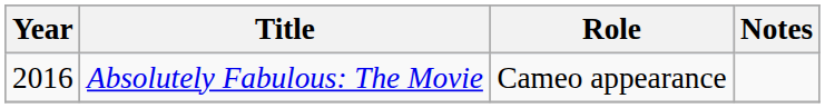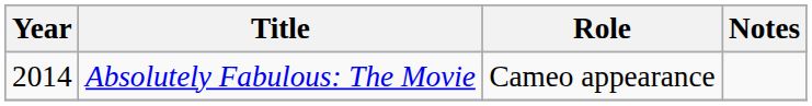Absolutely Fabulous: The Movie | Year: 2016 -> 2014
